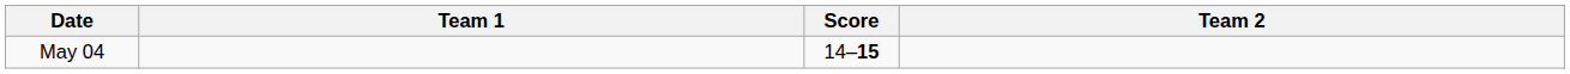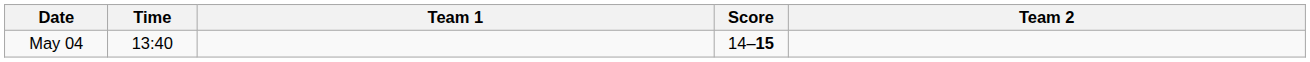+ column: Time | 13:40
